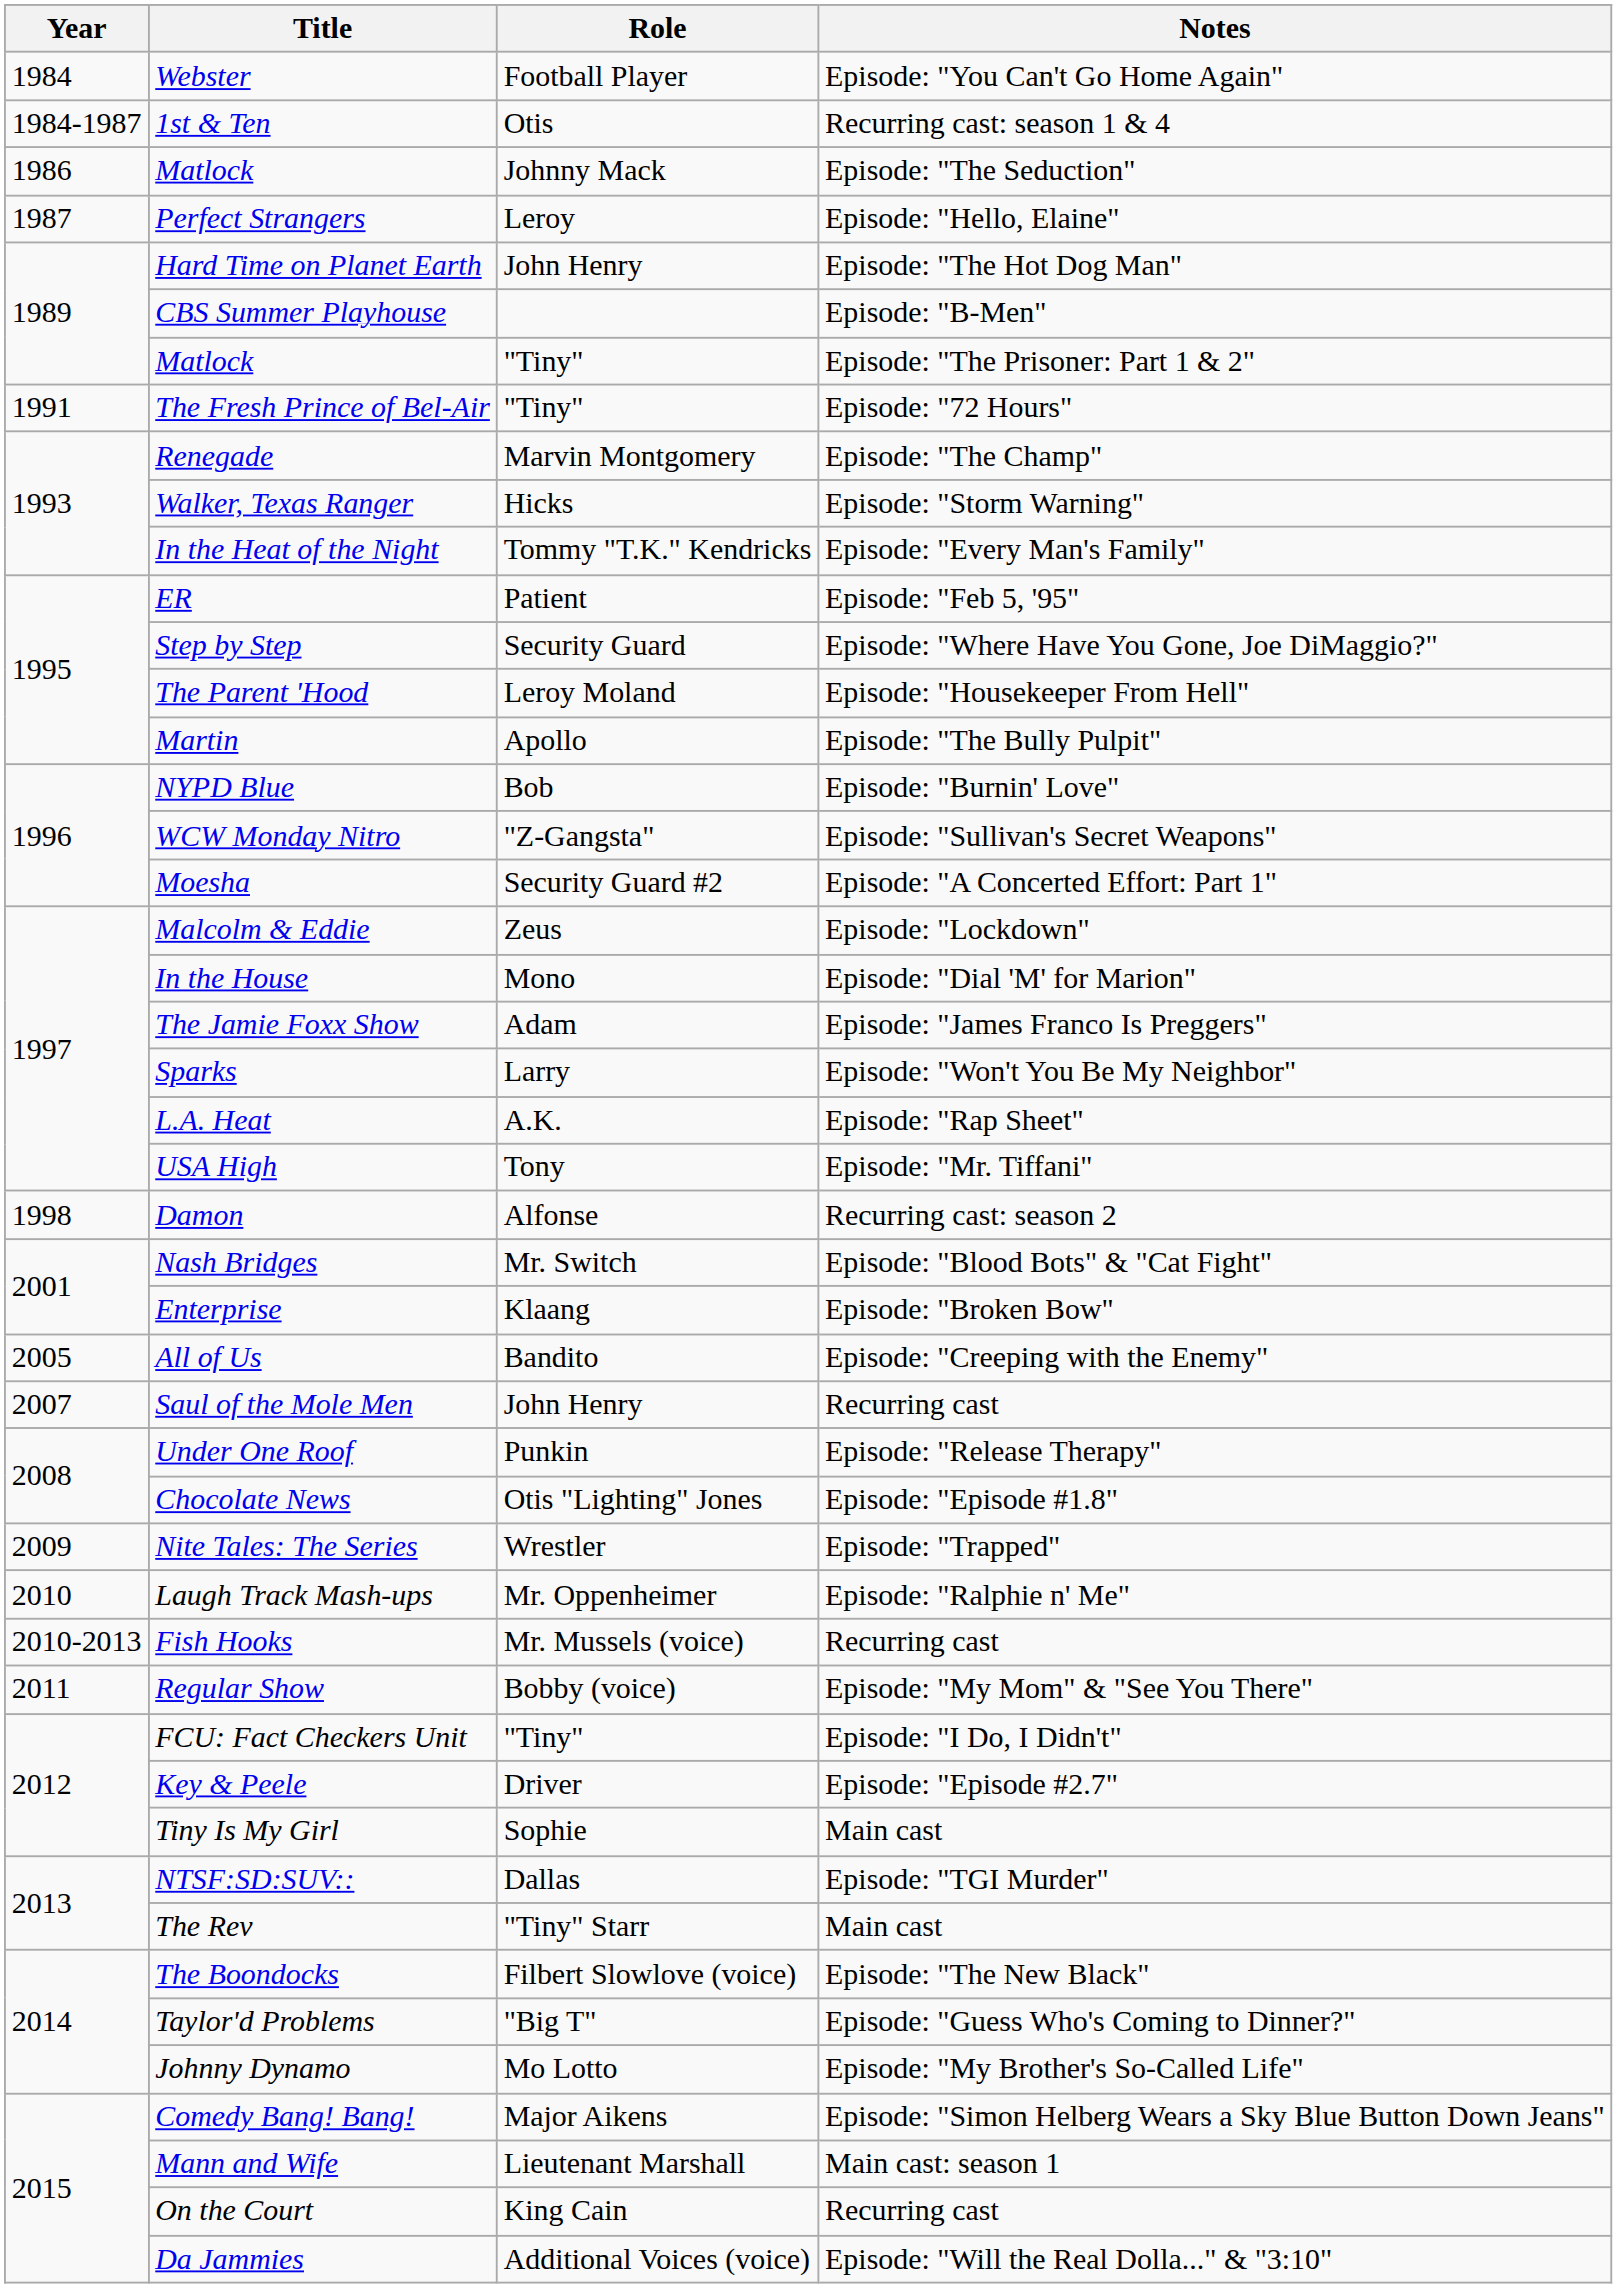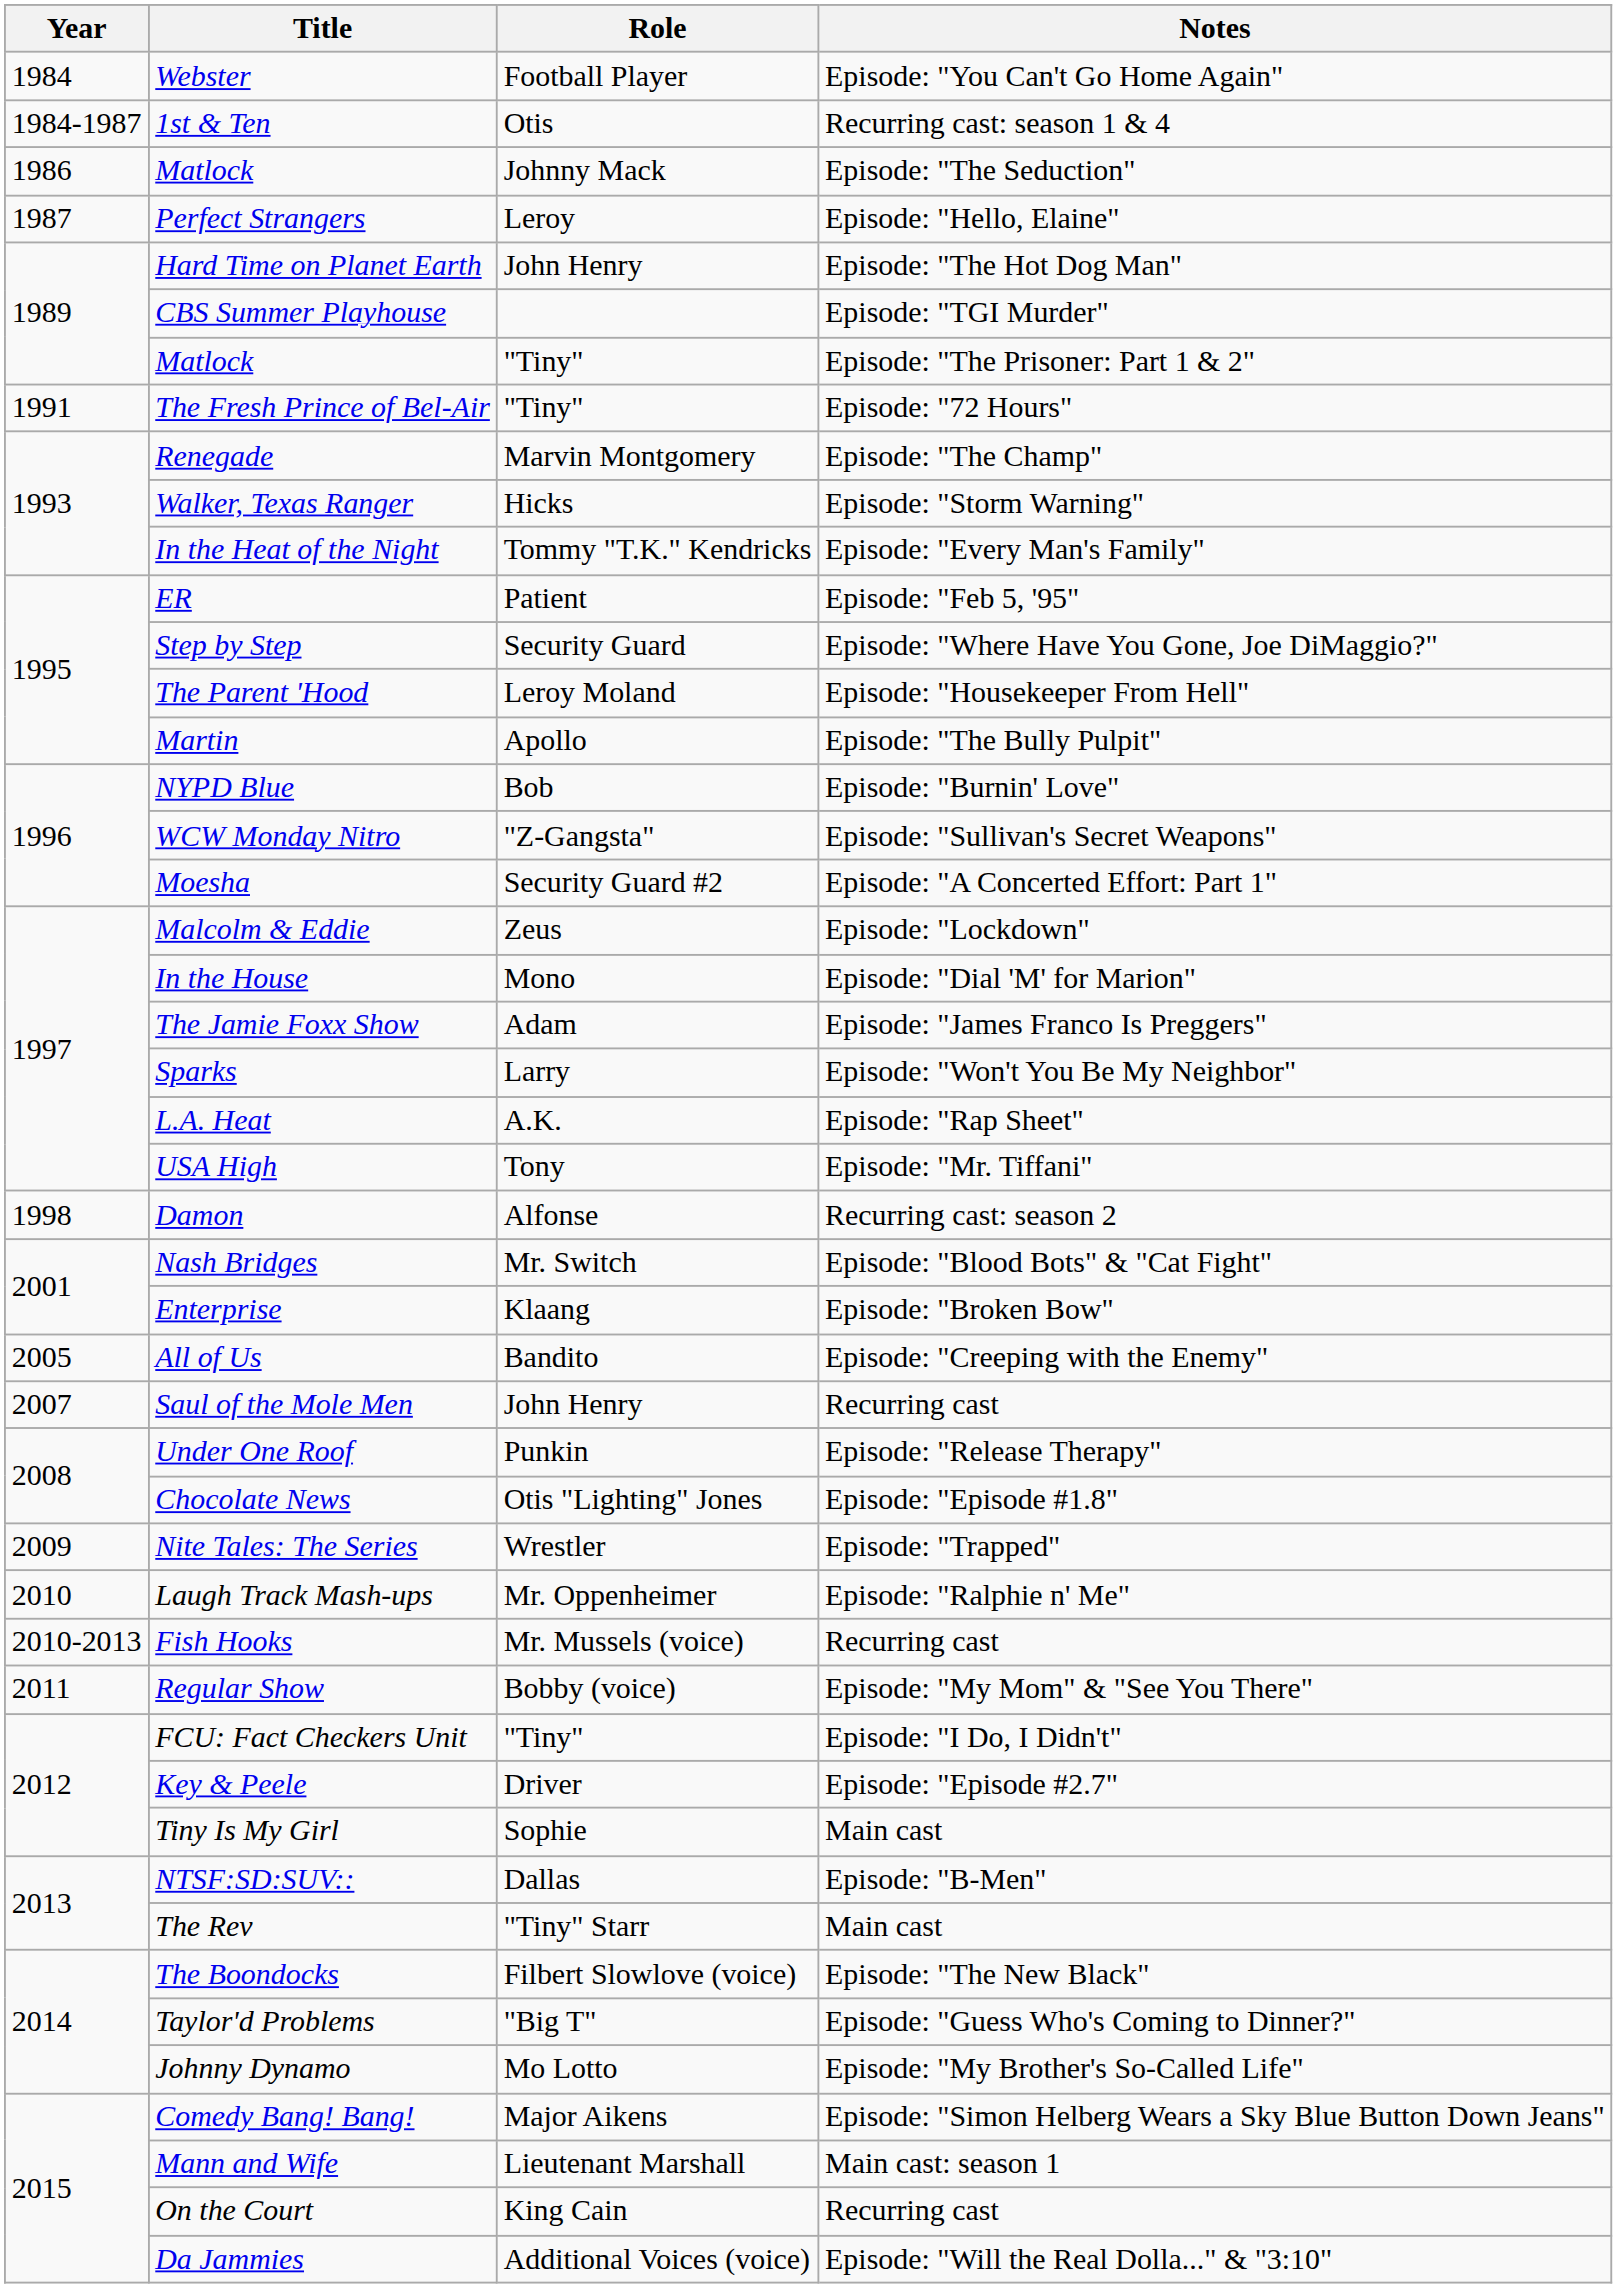CBS Summer Playhouse | Notes: Episode: "B-Men" -> Episode: "TGI Murder"
NTSF:SD:SUV:: | Notes: Episode: "TGI Murder" -> Episode: "B-Men"
